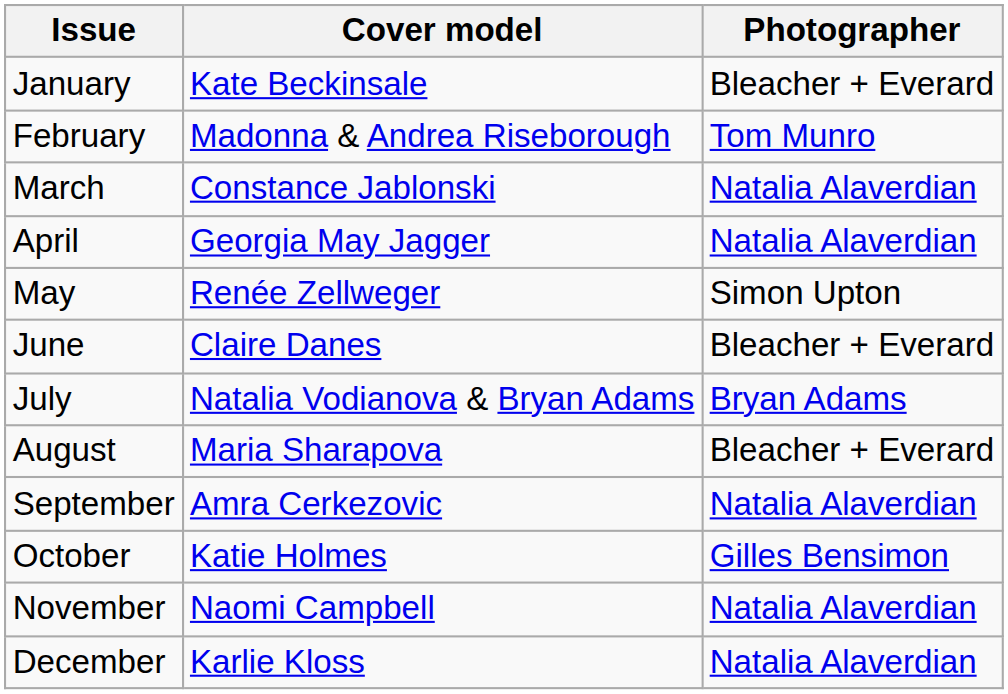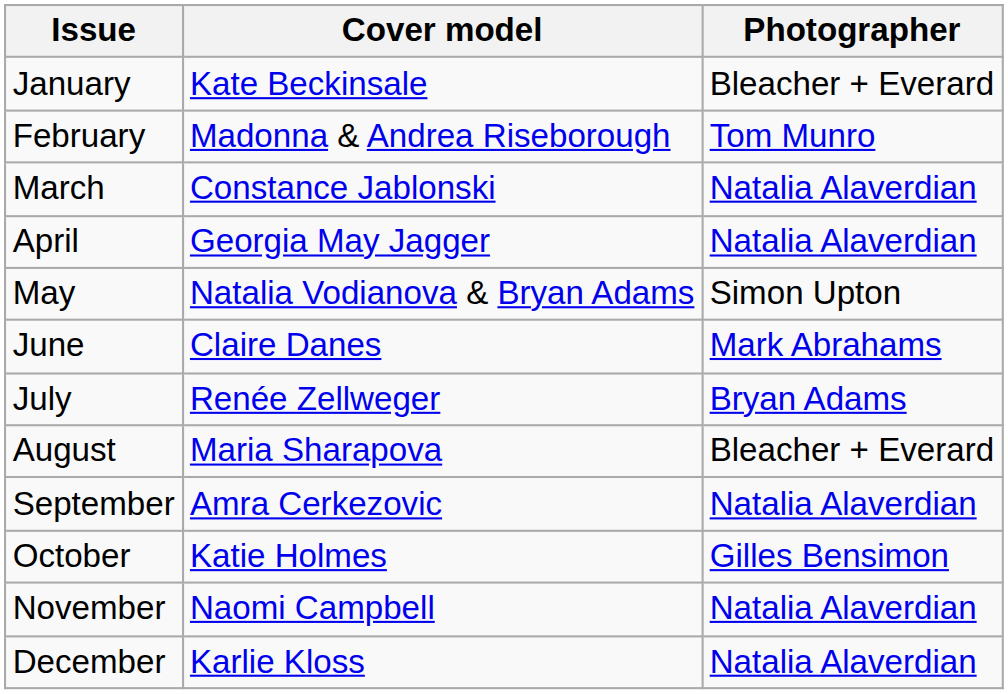May | Cover model: Renée Zellweger -> Natalia Vodianova & Bryan Adams
June | Photographer: Bleacher + Everard -> Mark Abrahams
July | Cover model: Natalia Vodianova & Bryan Adams -> Renée Zellweger
